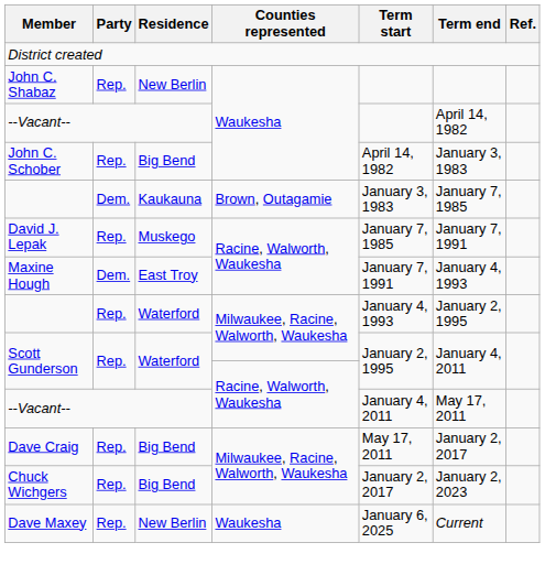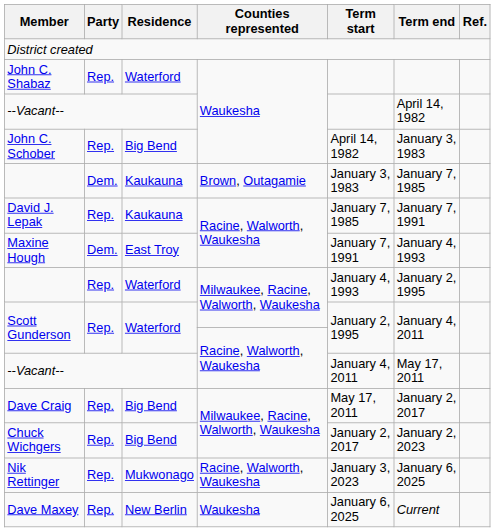John C. Shabaz | Residence: New Berlin -> Waterford
David J. Lepak | Residence: Muskego -> Kaukauna
+ row: Nik Rettinger | Rep. | Mukwonago | Racine, Walworth, Waukesha | January 3, 2023 | January 6, 2025
